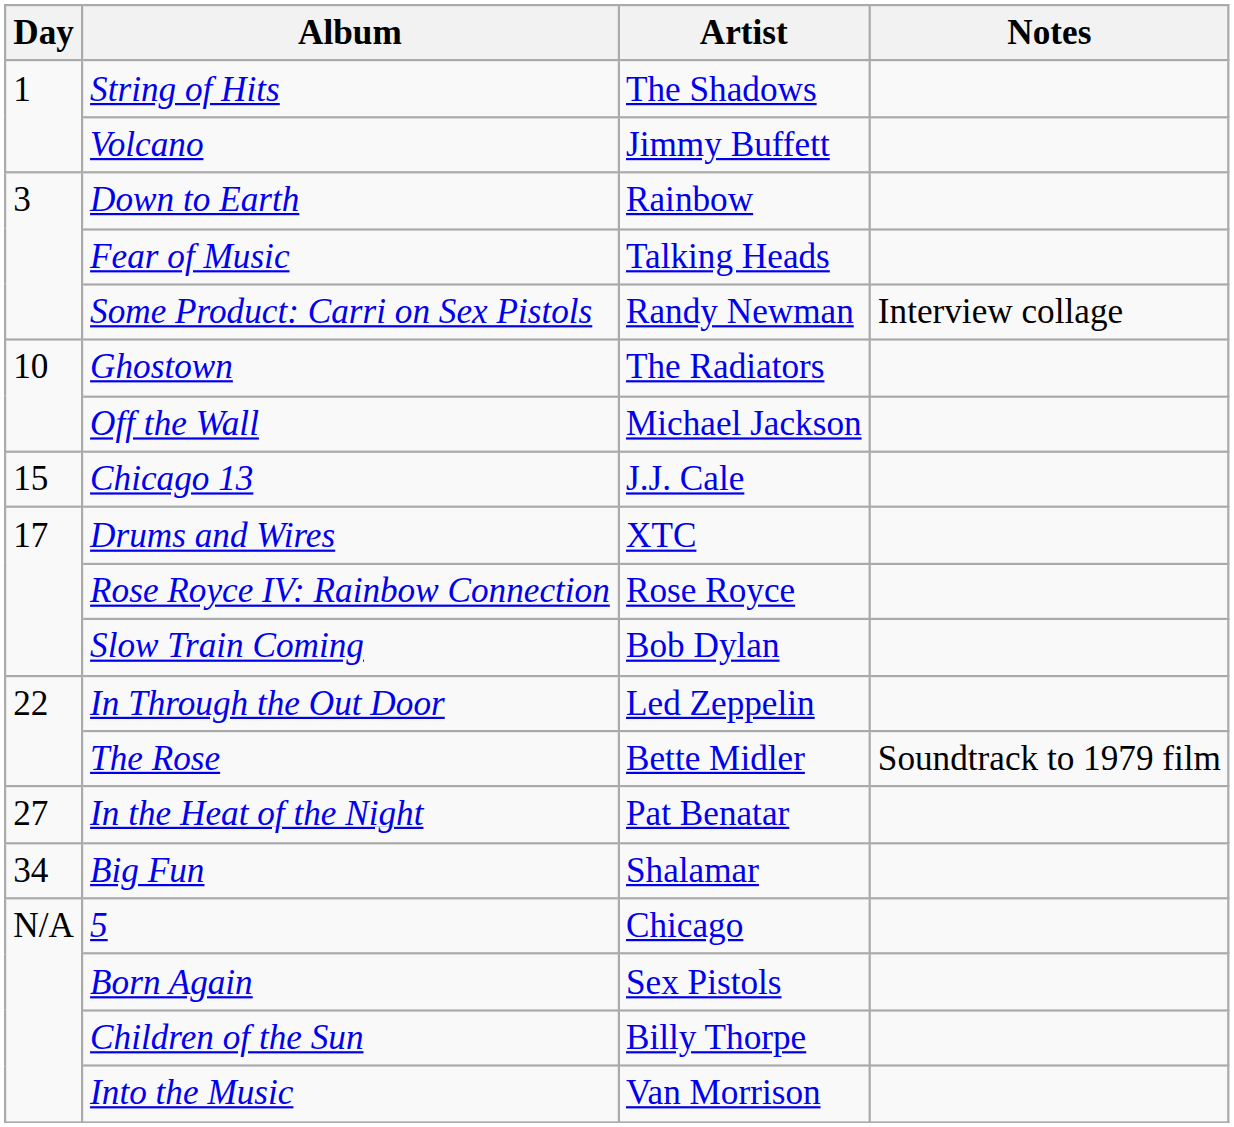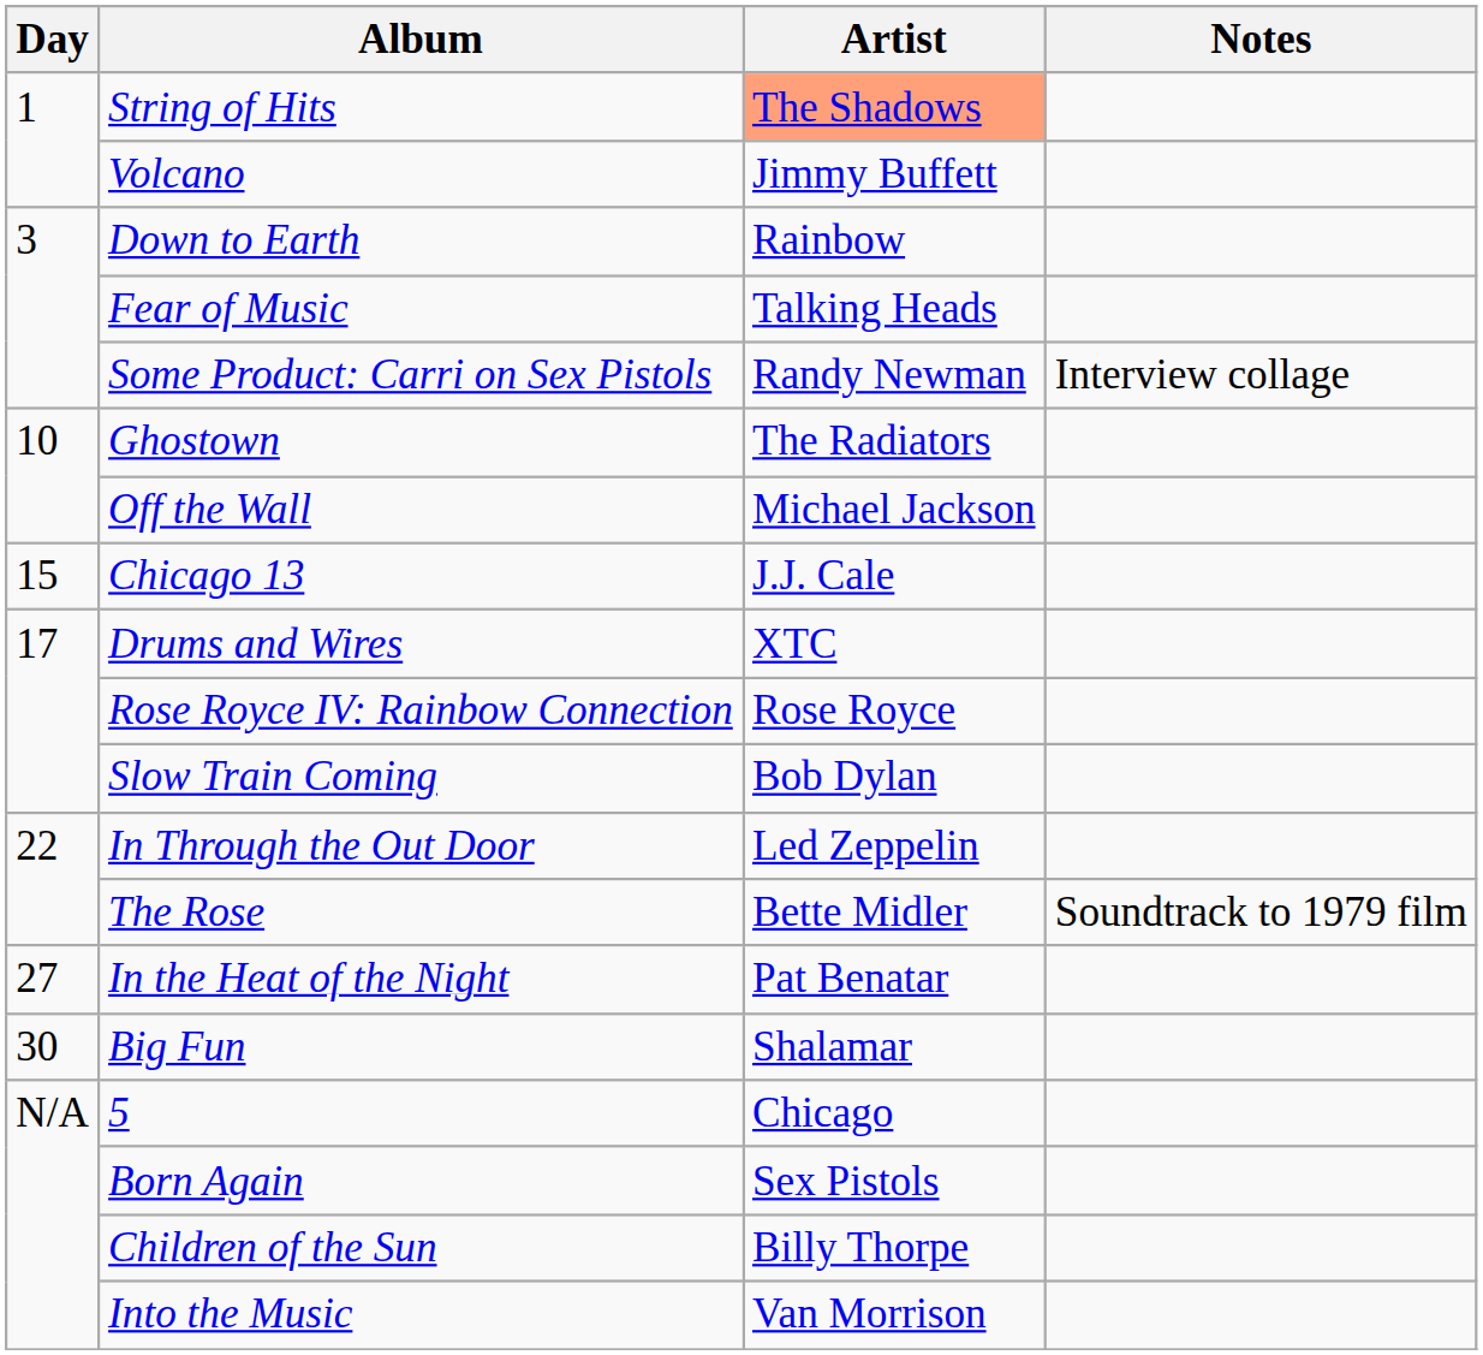String of Hits | Artist: no background -> lightsalmon background
Big Fun | Day: 34 -> 30
